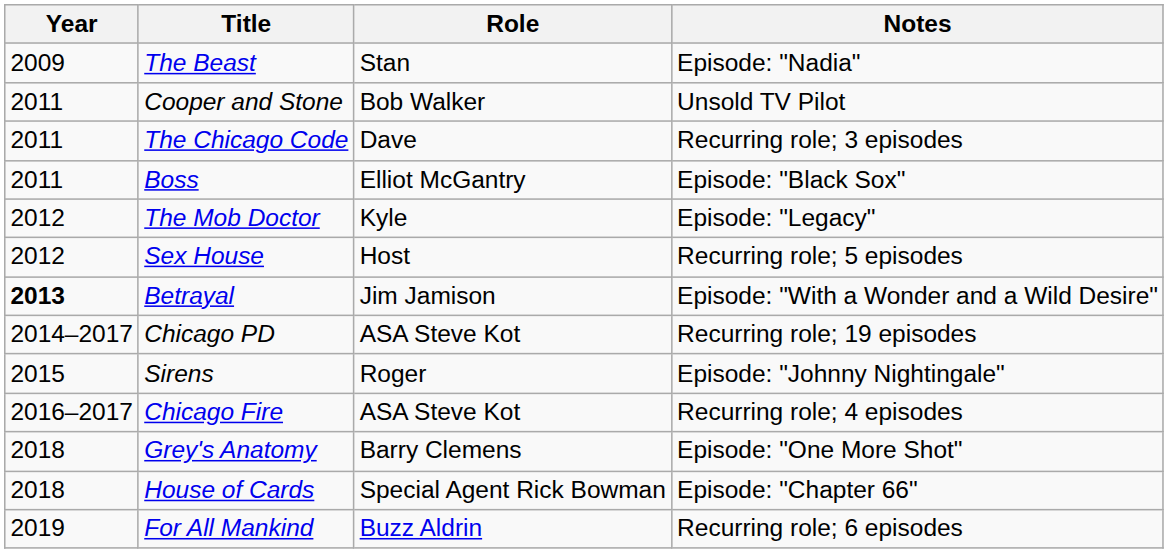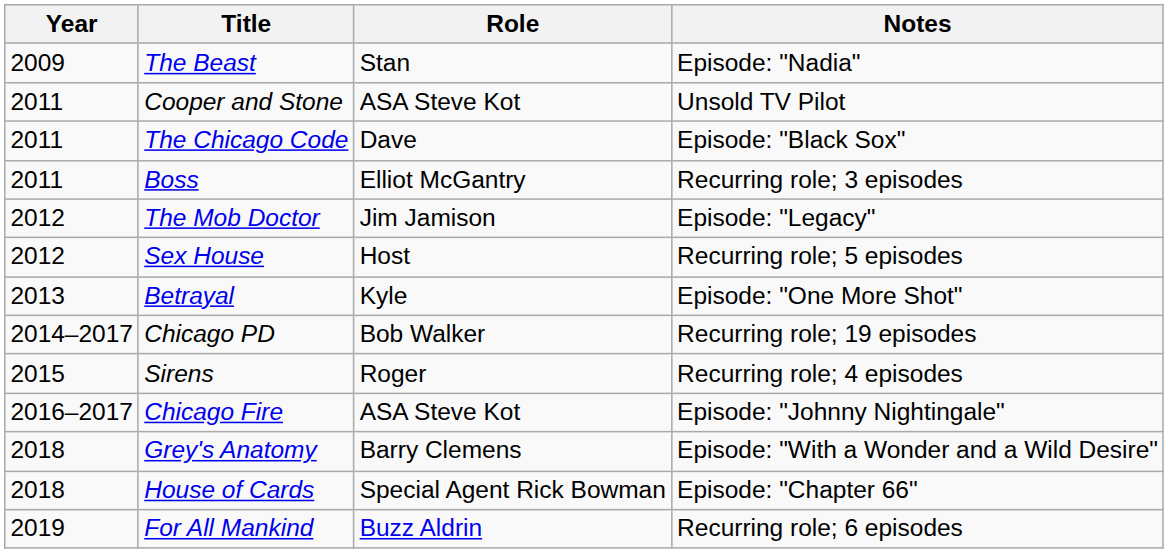Cooper and Stone | Role: Bob Walker -> ASA Steve Kot
The Chicago Code | Notes: Recurring role; 3 episodes -> Episode: "Black Sox"
Boss | Notes: Episode: "Black Sox" -> Recurring role; 3 episodes
The Mob Doctor | Role: Kyle -> Jim Jamison
Betrayal | Year: bold -> normal
Betrayal | Role: Jim Jamison -> Kyle
Betrayal | Notes: Episode: "With a Wonder and a Wild Desire" -> Episode: "One More Shot"
Chicago PD | Role: ASA Steve Kot -> Bob Walker
Sirens | Notes: Episode: "Johnny Nightingale" -> Recurring role; 4 episodes
Chicago Fire | Notes: Recurring role; 4 episodes -> Episode: "Johnny Nightingale"
Grey's Anatomy | Notes: Episode: "One More Shot" -> Episode: "With a Wonder and a Wild Desire"
